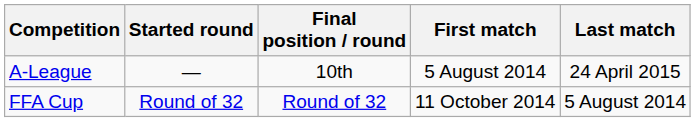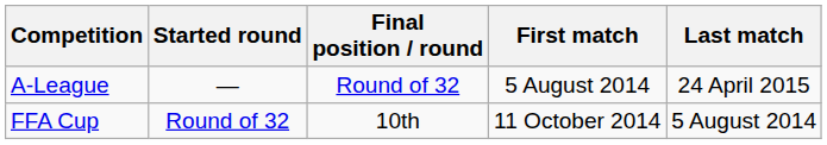A-League | Final position / round: 10th -> Round of 32
FFA Cup | Final position / round: Round of 32 -> 10th
